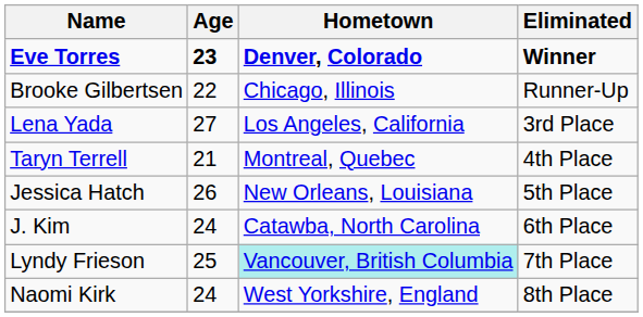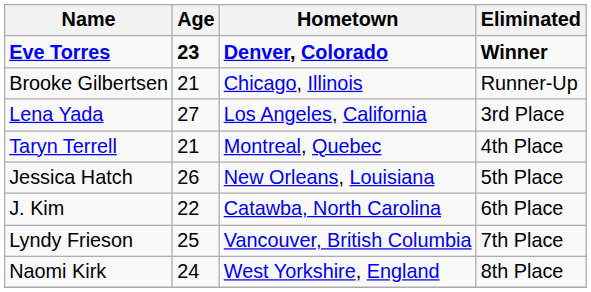Brooke Gilbertsen | Age: 22 -> 21
J. Kim | Age: 24 -> 22
Lyndy Frieson | Hometown: paleturquoise background -> no background
